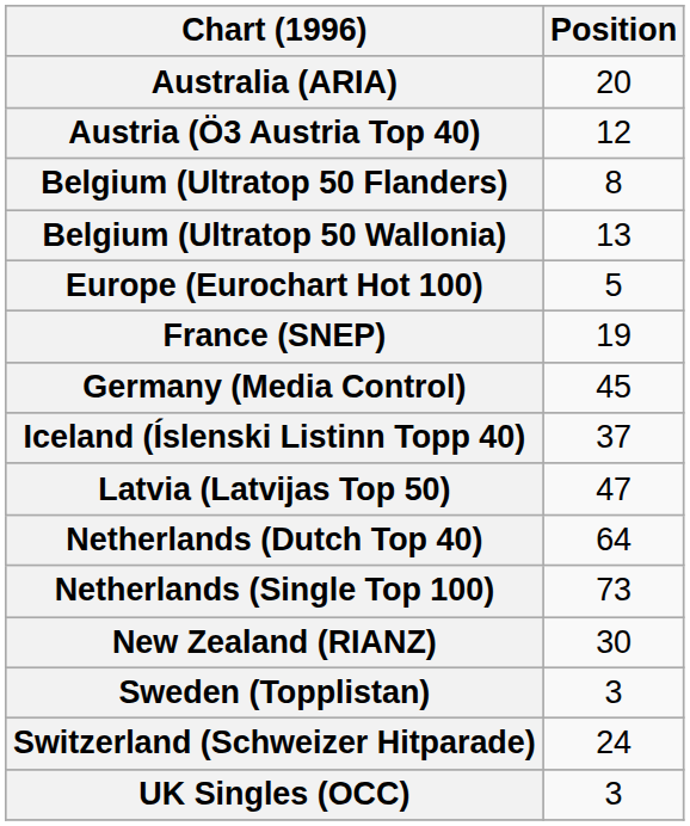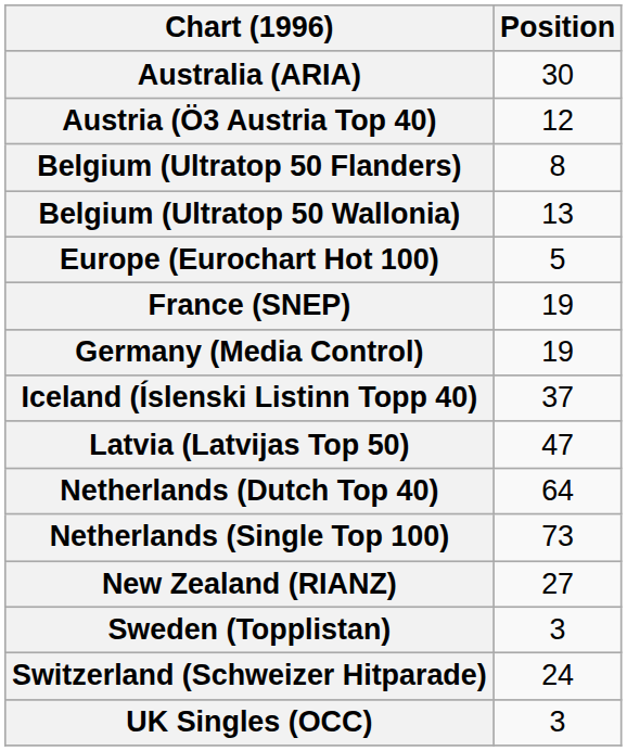Australia (ARIA) | Position: 20 -> 30
Germany (Media Control) | Position: 45 -> 19
New Zealand (RIANZ) | Position: 30 -> 27
